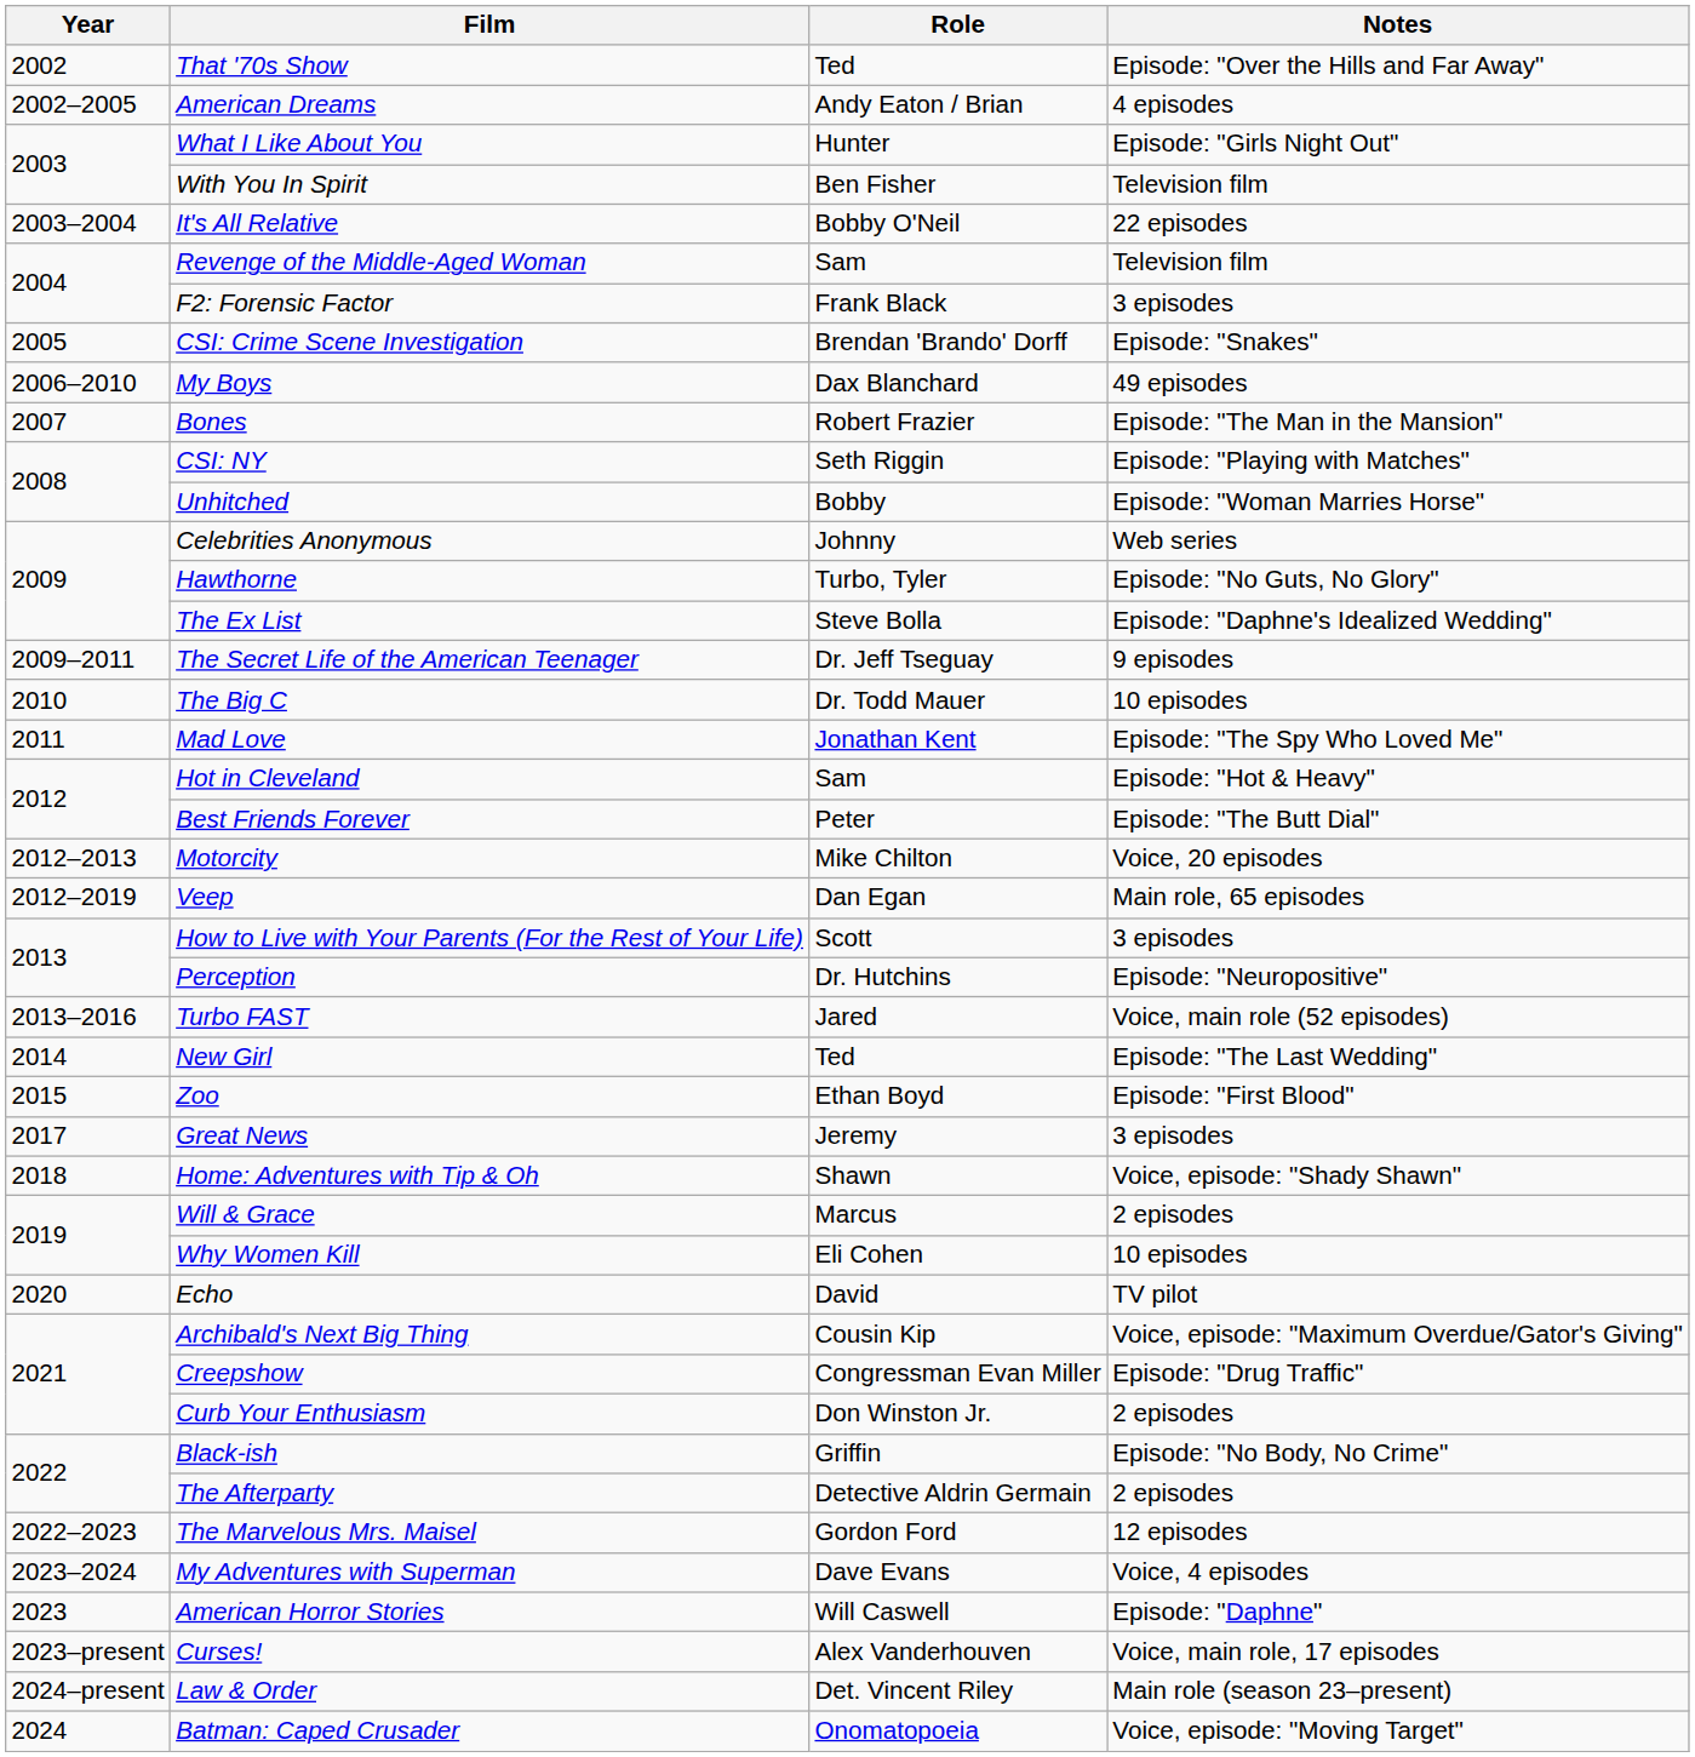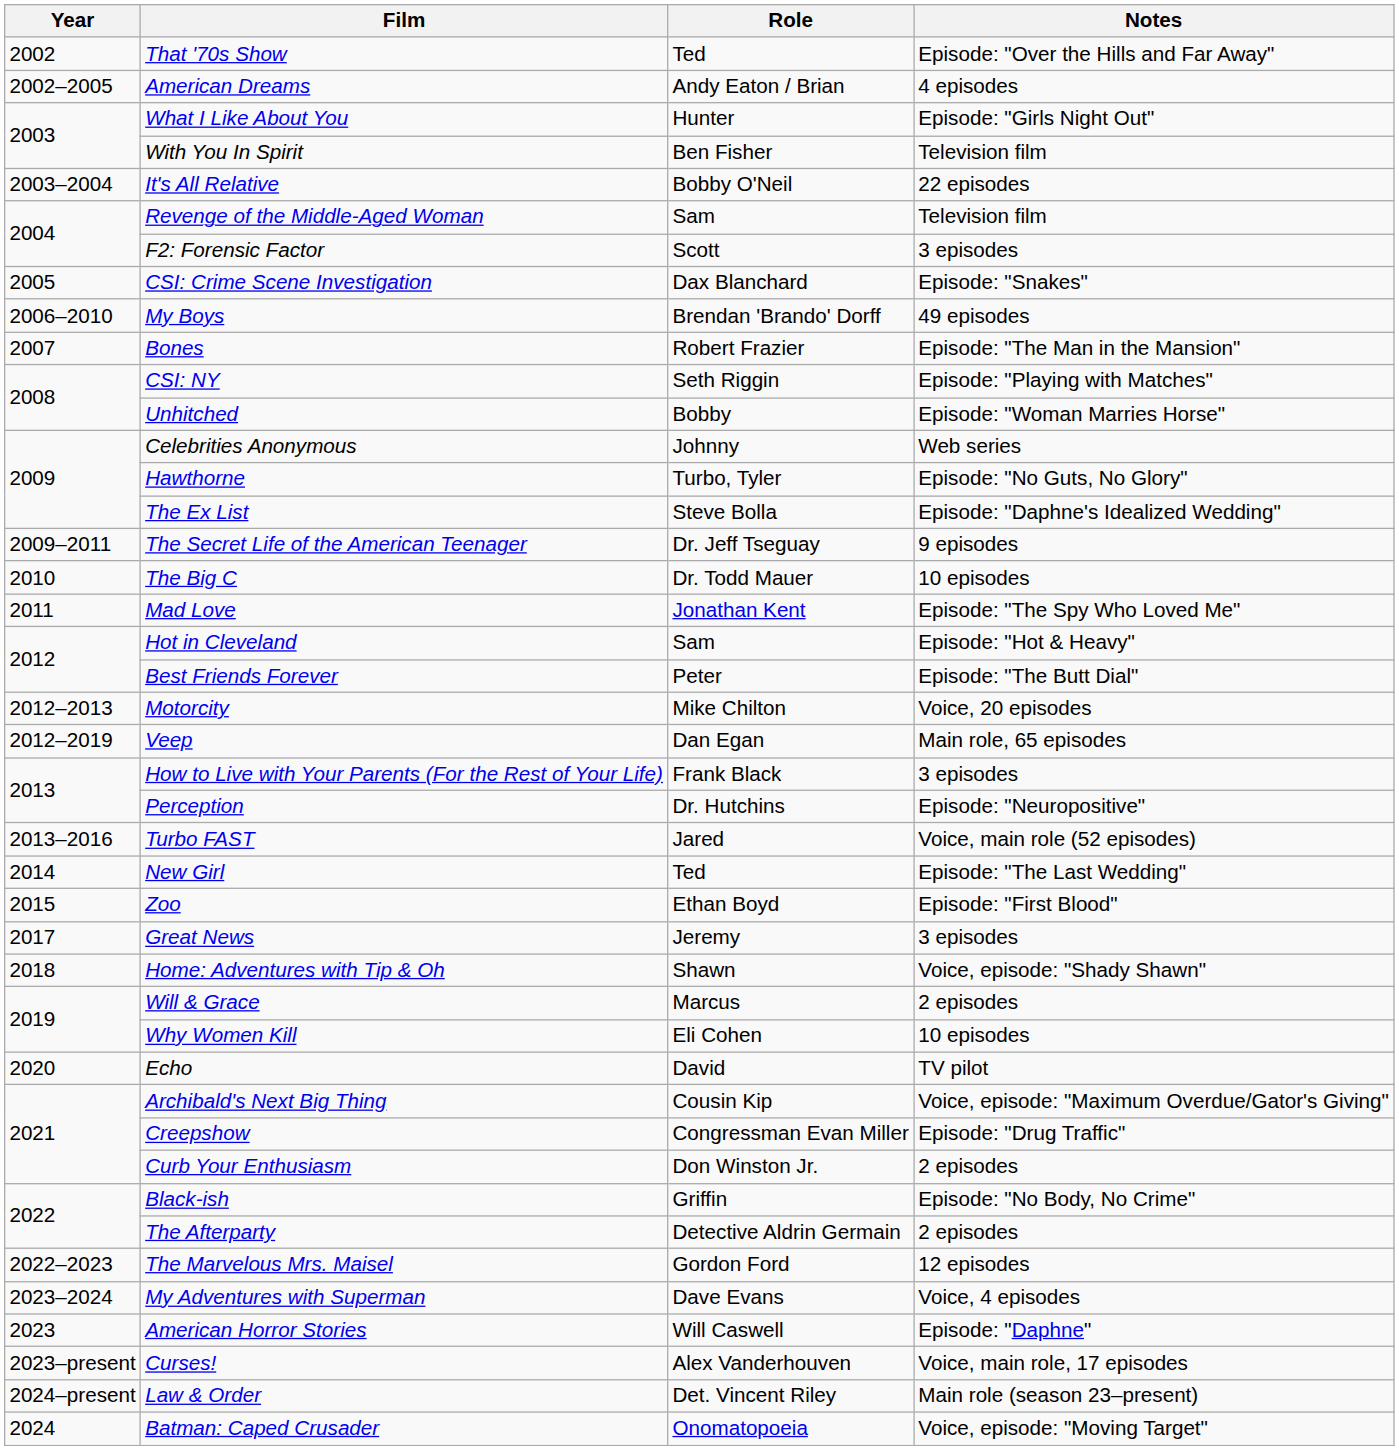F2: Forensic Factor | Role: Frank Black -> Scott
CSI: Crime Scene Investigation | Role: Brendan 'Brando' Dorff -> Dax Blanchard
My Boys | Role: Dax Blanchard -> Brendan 'Brando' Dorff
How to Live with Your Parents (For the Rest of Your Life) | Role: Scott -> Frank Black
